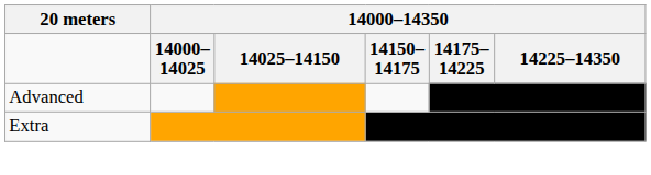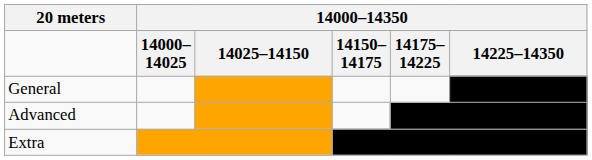+ row: General
